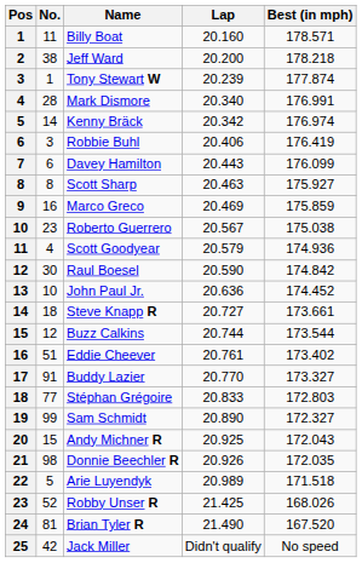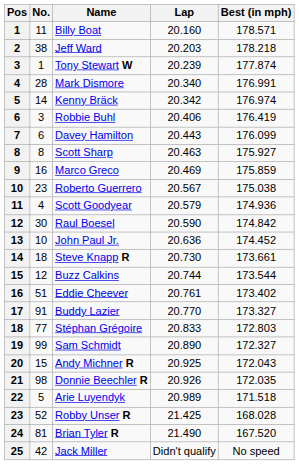Jeff Ward | Lap: 20.200 -> 20.203
Steve Knapp R | Lap: 20.727 -> 20.730
Robby Unser R | Best (in mph): 168.026 -> 168.028
